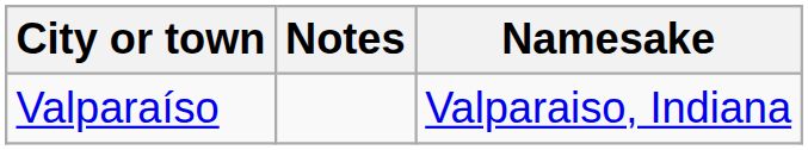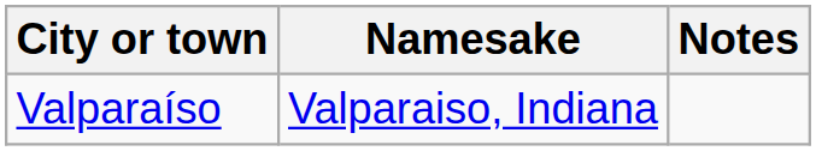columns swapped: Namesake <-> Notes
